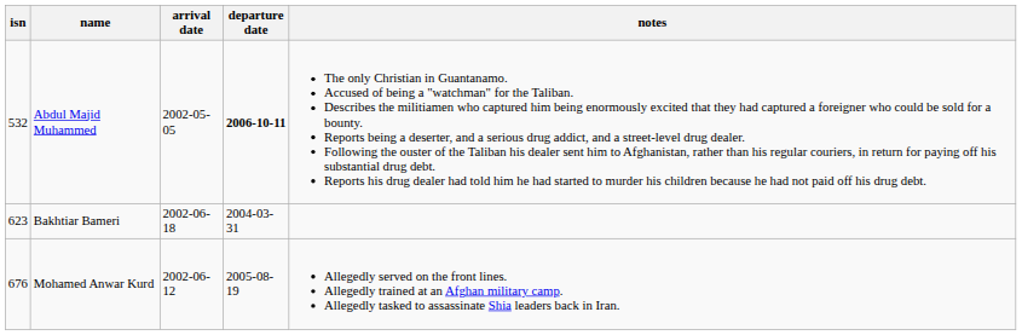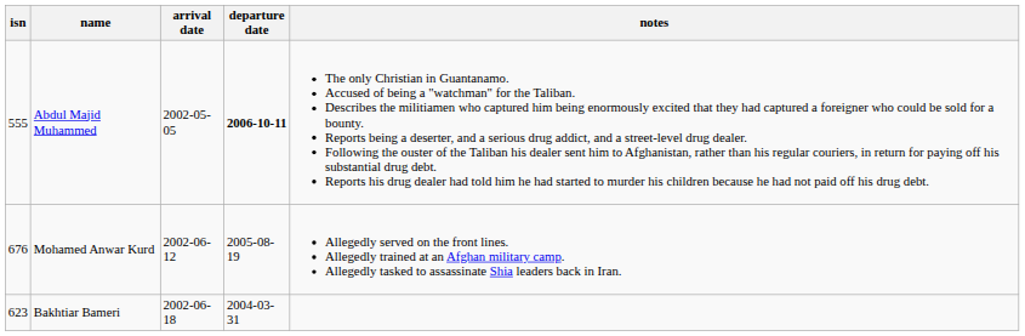Abdul Majid Muhammed | isn: 532 -> 555
rows swapped: Bakhtiar Bameri <-> Mohamed Anwar Kurd
